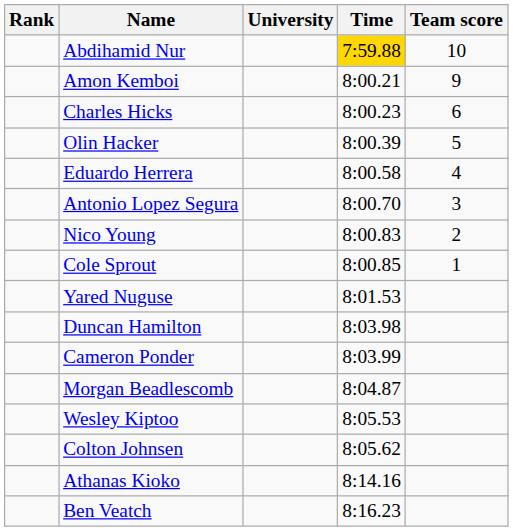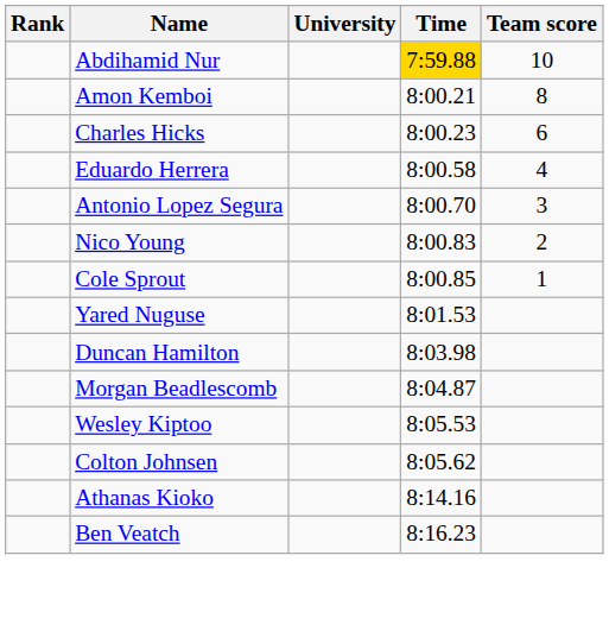Amon Kemboi | Team score: 9 -> 8
- row: Olin Hacker | 8:00.39 | 5
- row: Cameron Ponder | 8:03.99
